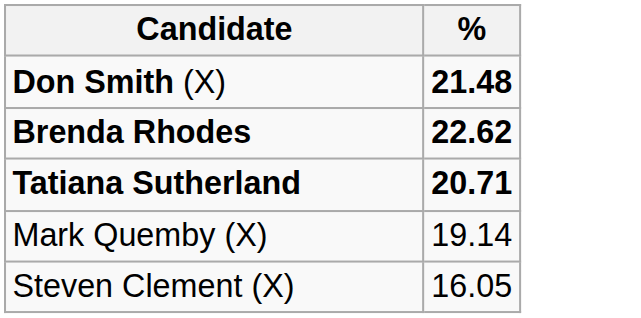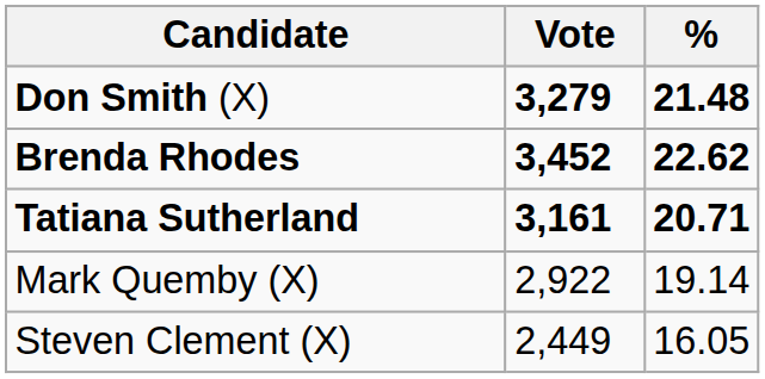+ column: Vote | 3,279 | 3,452 | 3,161 | 2,922 | 2,449
